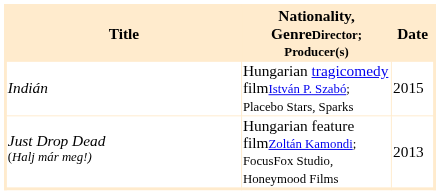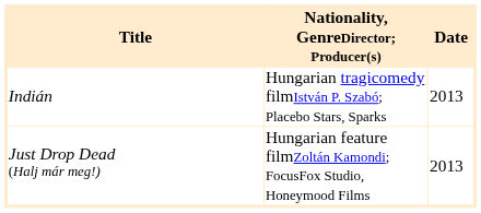Indián | Date: 2015 -> 2013
